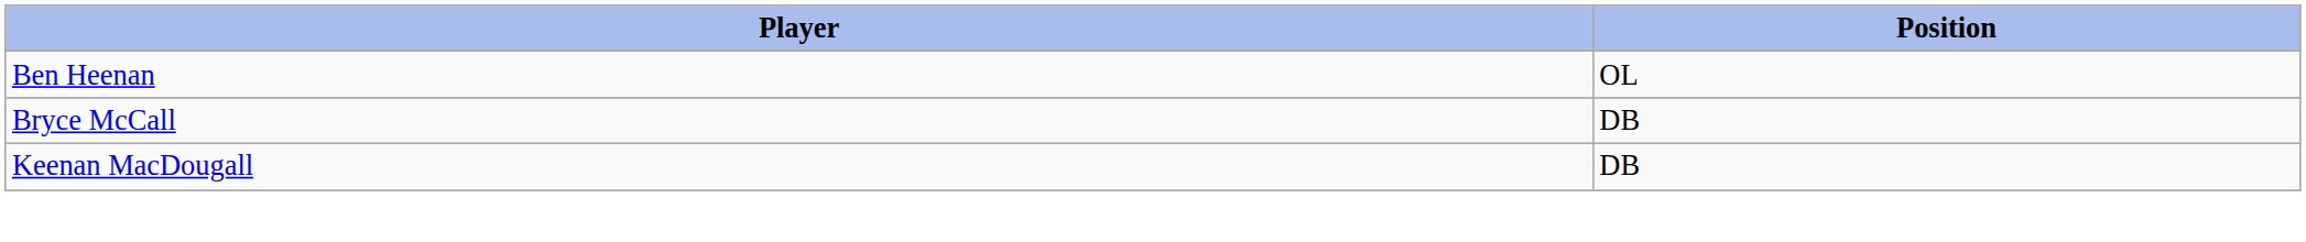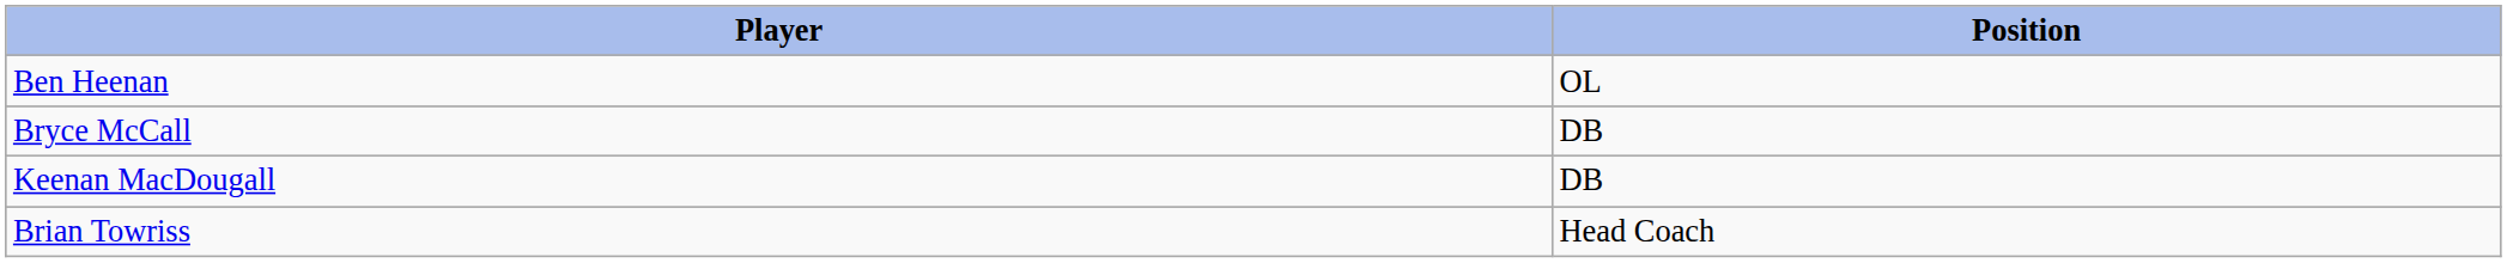+ row: Brian Towriss | Head Coach
